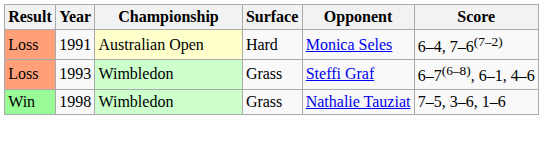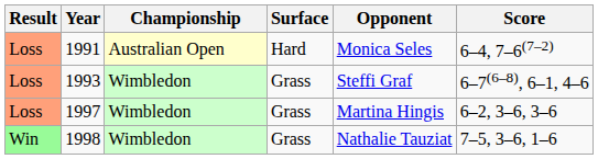+ row: Loss | 1997 | Wimbledon | Grass | Martina Hingis | 6–2, 3–6, 3–6
